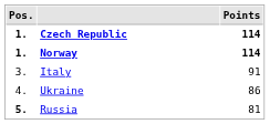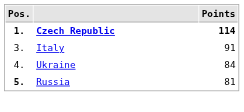- row: 1. | Norway | 114
Ukraine | Points: 86 -> 84
